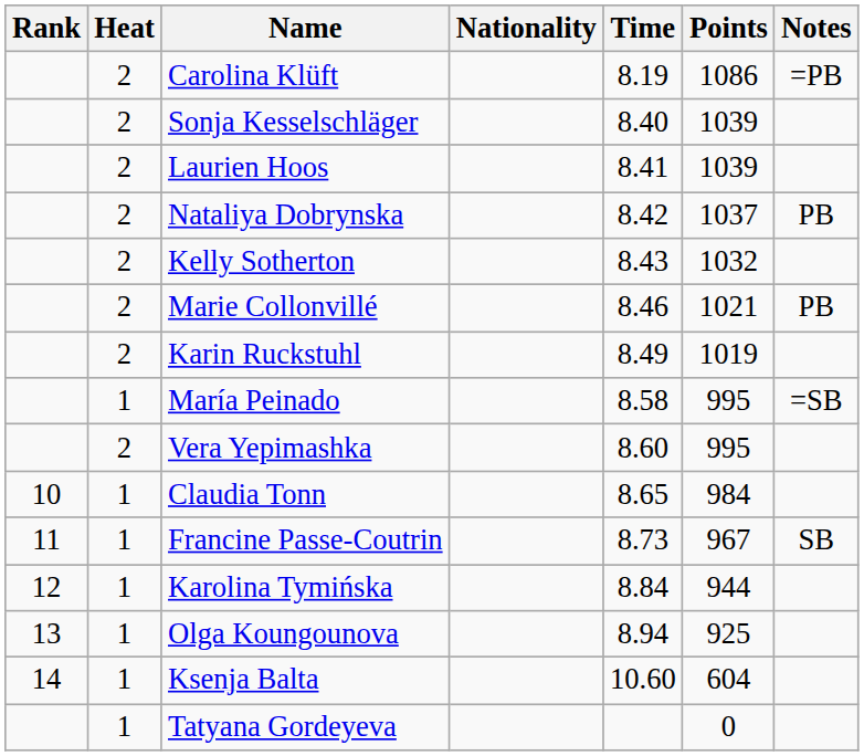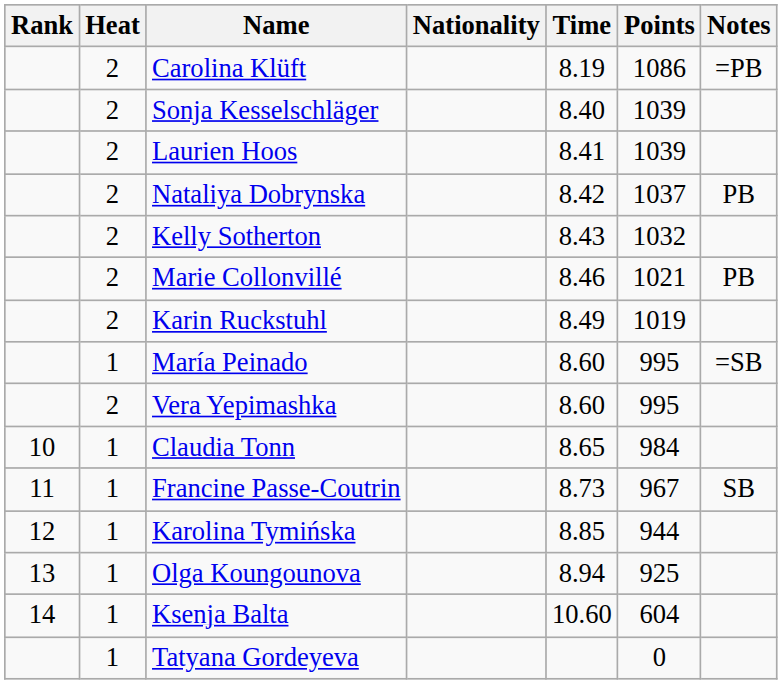María Peinado | Time: 8.58 -> 8.60
Karolina Tymińska | Time: 8.84 -> 8.85
